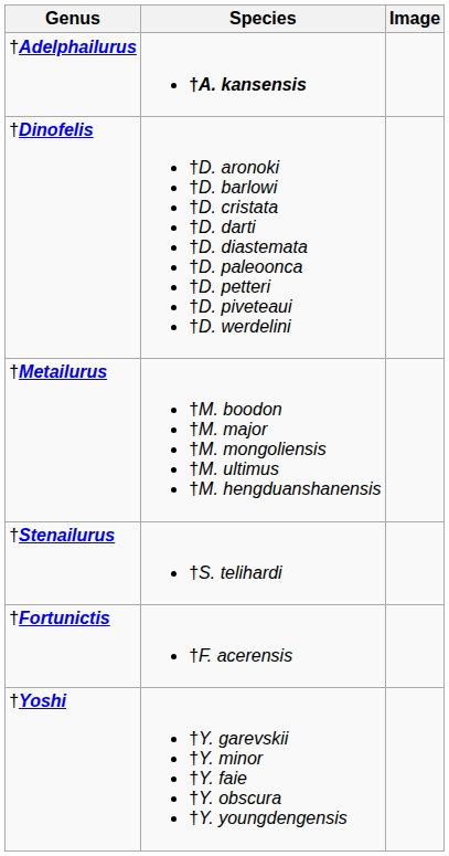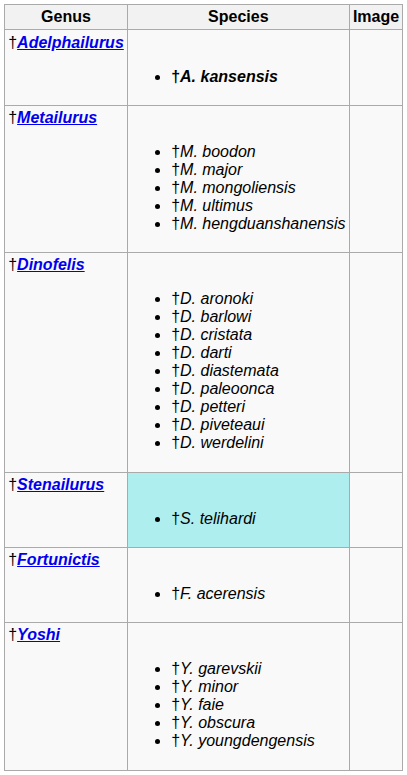rows swapped: †Dinofelis <-> †Metailurus
†Stenailurus | Species: no background -> paleturquoise background
